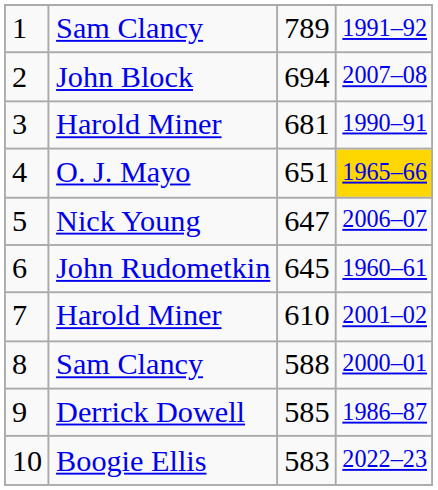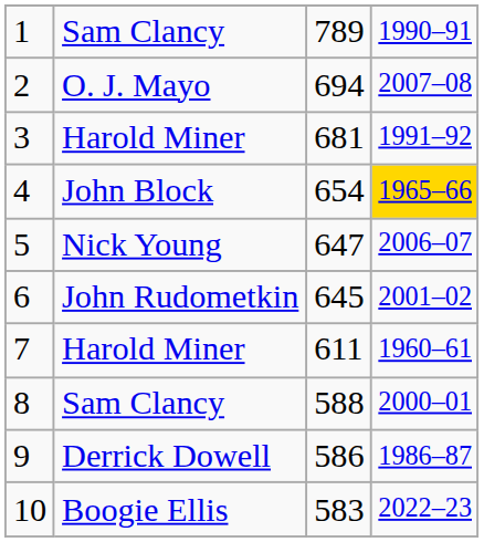1 | column 4: 1991–92 -> 1990–91
2 | column 2: John Block -> O. J. Mayo
3 | column 4: 1990–91 -> 1991–92
4 | column 2: O. J. Mayo -> John Block
4 | column 3: 651 -> 654
6 | column 4: 1960–61 -> 2001–02
7 | column 3: 610 -> 611
7 | column 4: 2001–02 -> 1960–61
9 | column 3: 585 -> 586
